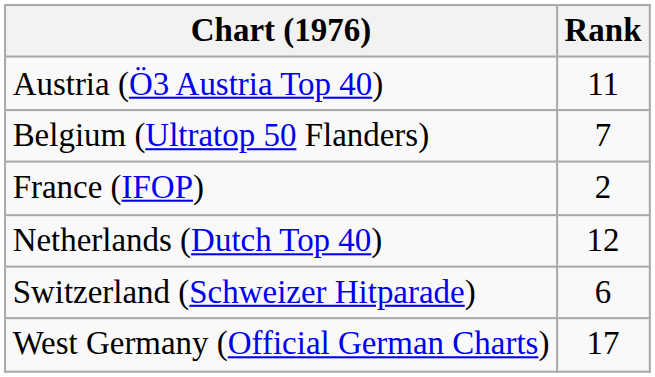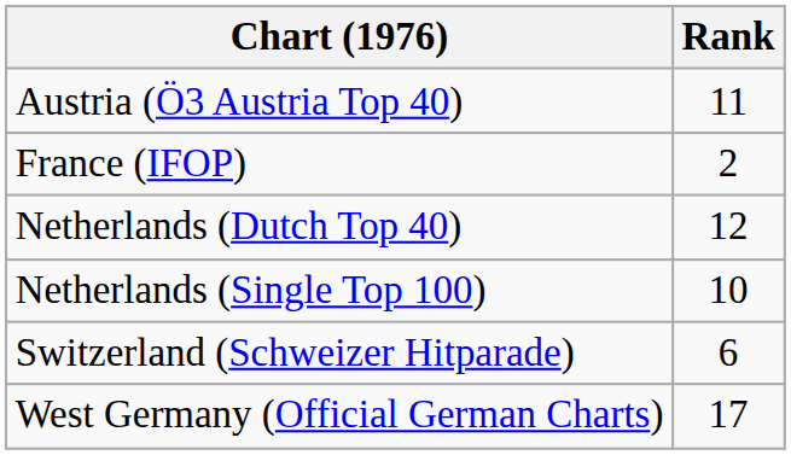- row: Belgium (Ultratop 50 Flanders) | 7
+ row: Netherlands (Single Top 100) | 10
